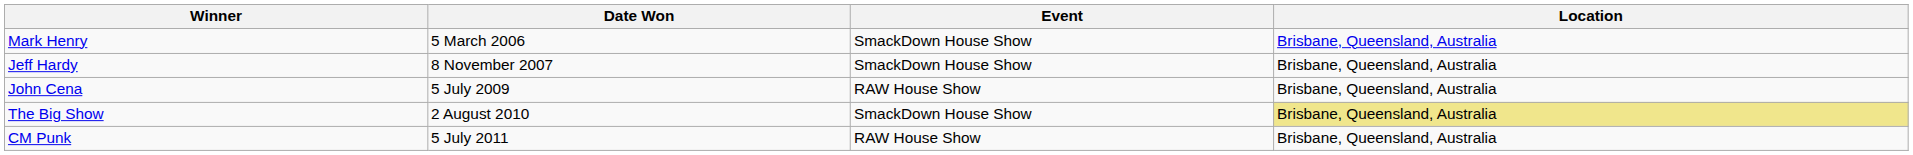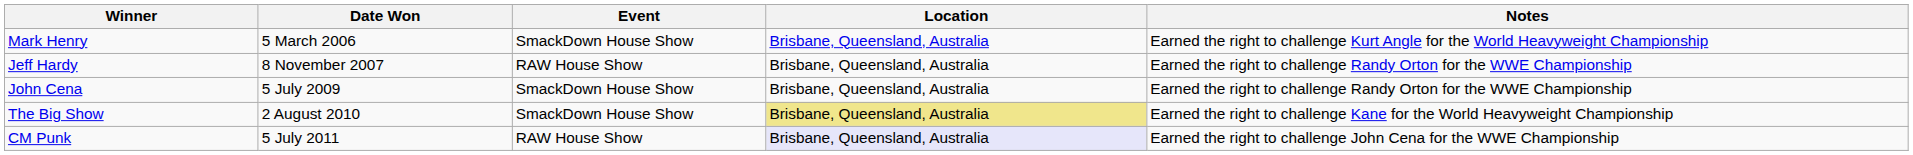+ column: Notes | Earned the right to challenge Kurt Angle for the World Heavyweight Championship | Earned the right to challenge Randy Orton for the WWE Championship | Earned the right to challenge Randy Orton for the WWE Championship | Earned the right to challenge Kane for the World Heavyweight Championship | Earned the right to challenge John Cena for the WWE Championship
Jeff Hardy | Event: SmackDown House Show -> RAW House Show
John Cena | Event: RAW House Show -> SmackDown House Show
CM Punk | Location: no background -> lavender background
